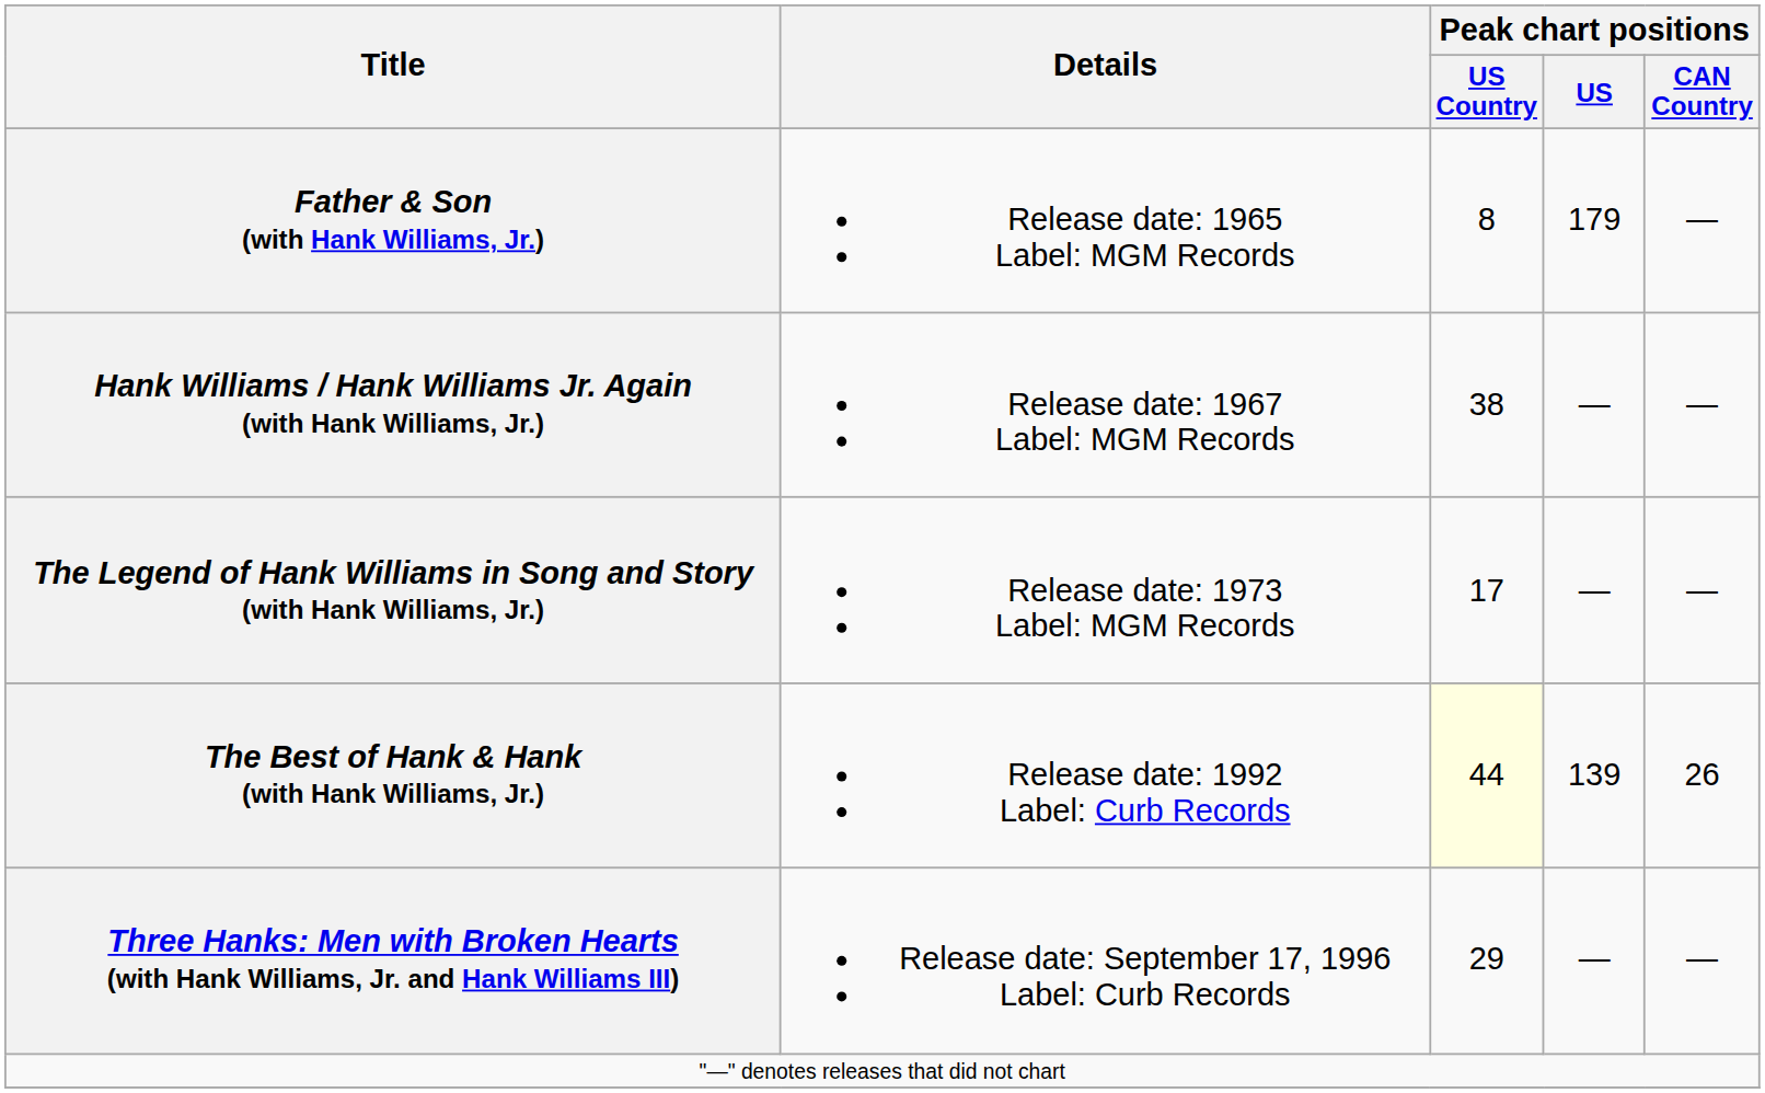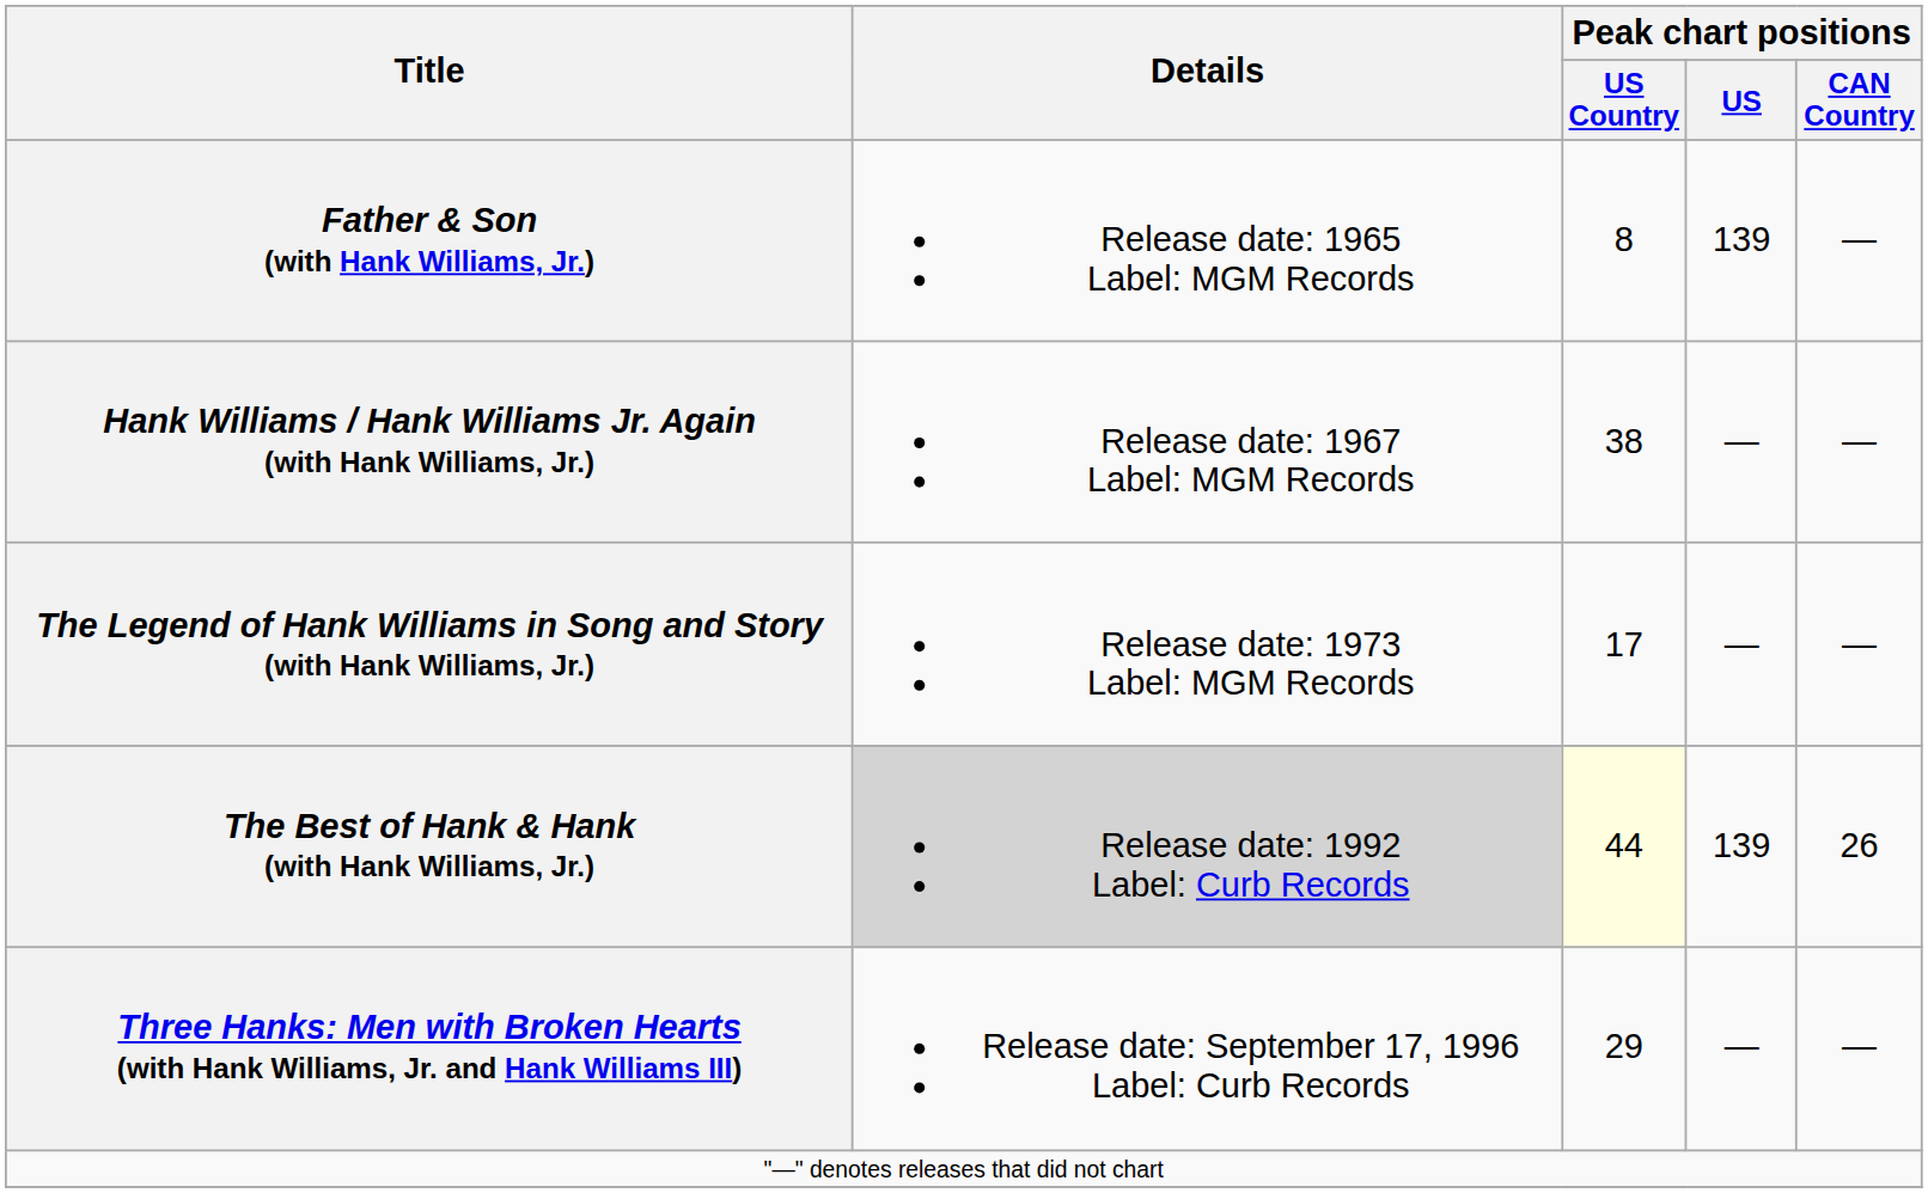Father & Son (with Hank Williams, Jr.) | Peak chart positions / US: 179 -> 139
The Best of Hank & Hank (with Hank Williams, Jr.) | Details: no background -> lightgrey background
